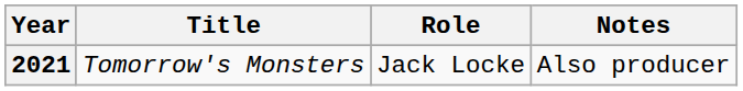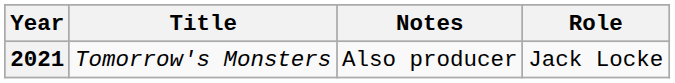columns swapped: Role <-> Notes
